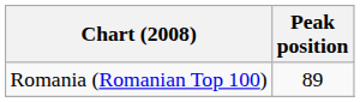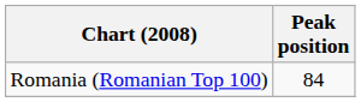Romania (Romanian Top 100) | Peak position: 89 -> 84
